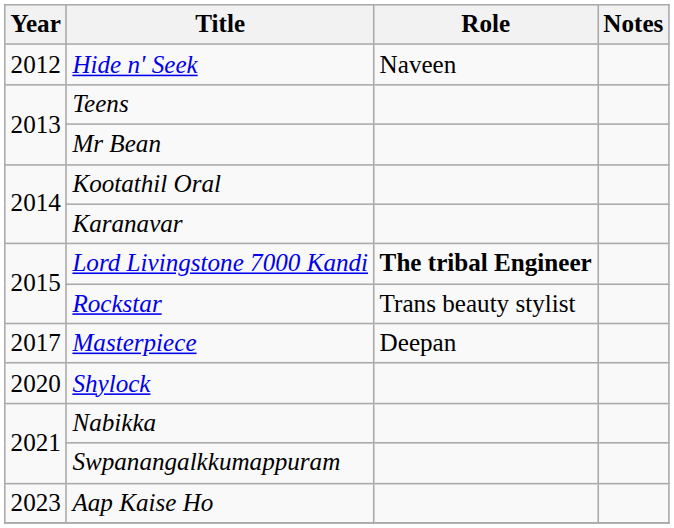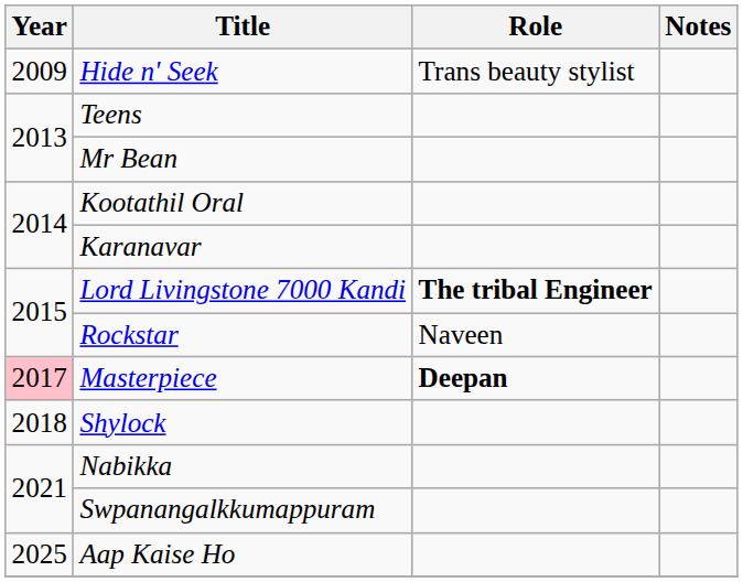Hide n' Seek | Year: 2012 -> 2009
Hide n' Seek | Role: Naveen -> Trans beauty stylist
Rockstar | Role: Trans beauty stylist -> Naveen
Masterpiece | Year: no background -> pink background
Masterpiece | Role: normal -> bold
Shylock | Year: 2020 -> 2018
Aap Kaise Ho | Year: 2023 -> 2025
